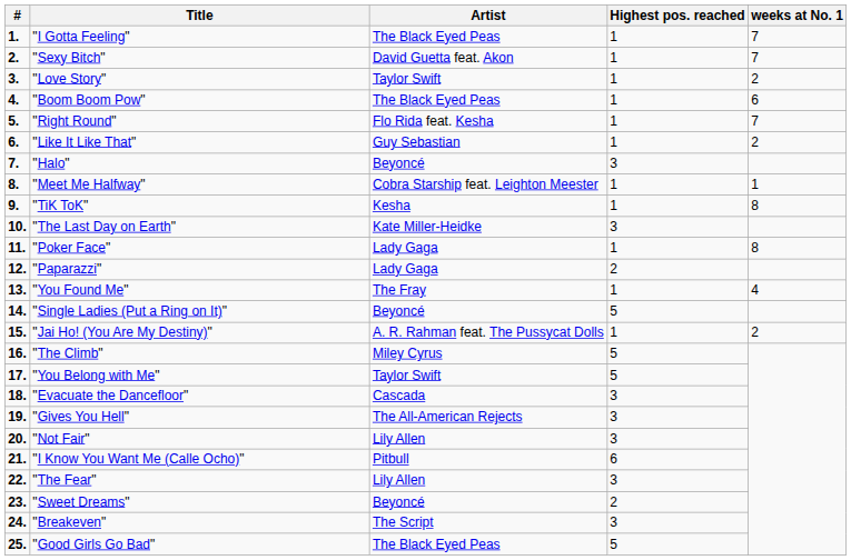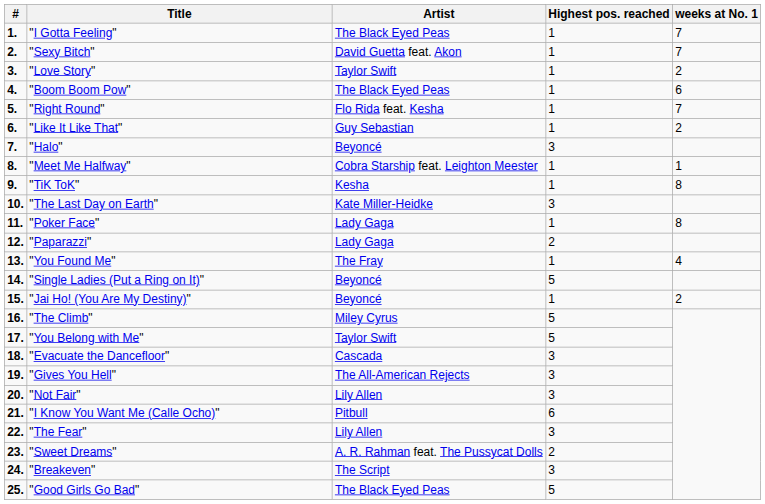"Jai Ho! (You Are My Destiny)" | Artist: A. R. Rahman feat. The Pussycat Dolls -> Beyoncé
"Sweet Dreams" | Artist: Beyoncé -> A. R. Rahman feat. The Pussycat Dolls
